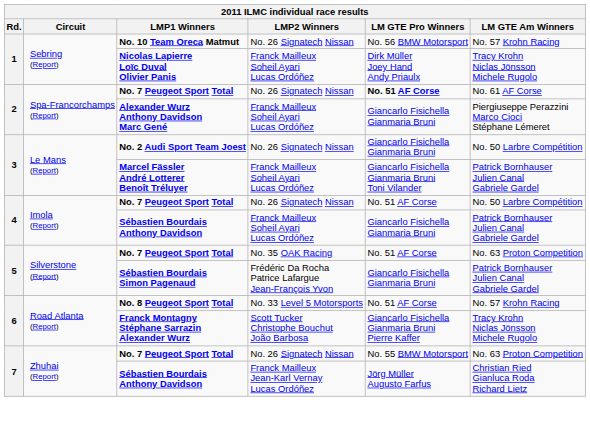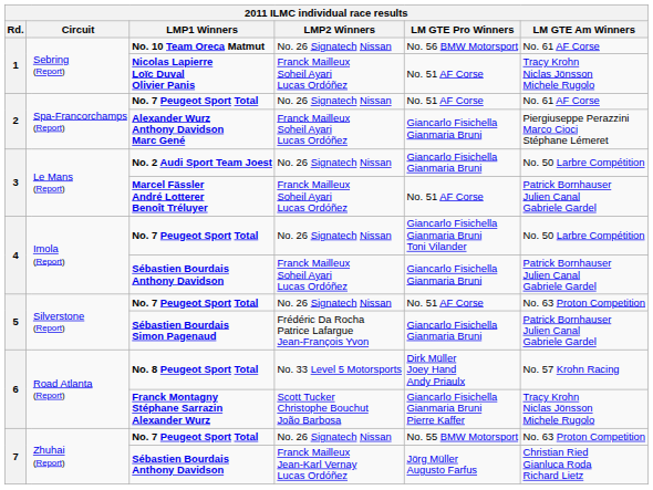No. 10 Team Oreca Matmut | LM GTE Am Winners: No. 57 Krohn Racing -> No. 61 AF Corse
Nicolas Lapierre Loïc Duval Olivier Panis | LM GTE Pro Winners: Dirk Müller Joey Hand Andy Priaulx -> No. 51 AF Corse
2 / No. 7 Peugeot Sport Total | LM GTE Pro Winners: bold -> normal
Marcel Fässler André Lotterer Benoît Tréluyer | LM GTE Pro Winners: Giancarlo Fisichella Gianmaria Bruni Toni Vilander -> No. 51 AF Corse
4 / No. 7 Peugeot Sport Total | LM GTE Pro Winners: No. 51 AF Corse -> Giancarlo Fisichella Gianmaria Bruni Toni Vilander
5 / No. 7 Peugeot Sport Total | LMP2 Winners: No. 35 OAK Racing -> No. 26 Signatech Nissan
No. 8 Peugeot Sport Total | LM GTE Pro Winners: No. 51 AF Corse -> Dirk Müller Joey Hand Andy Priaulx
